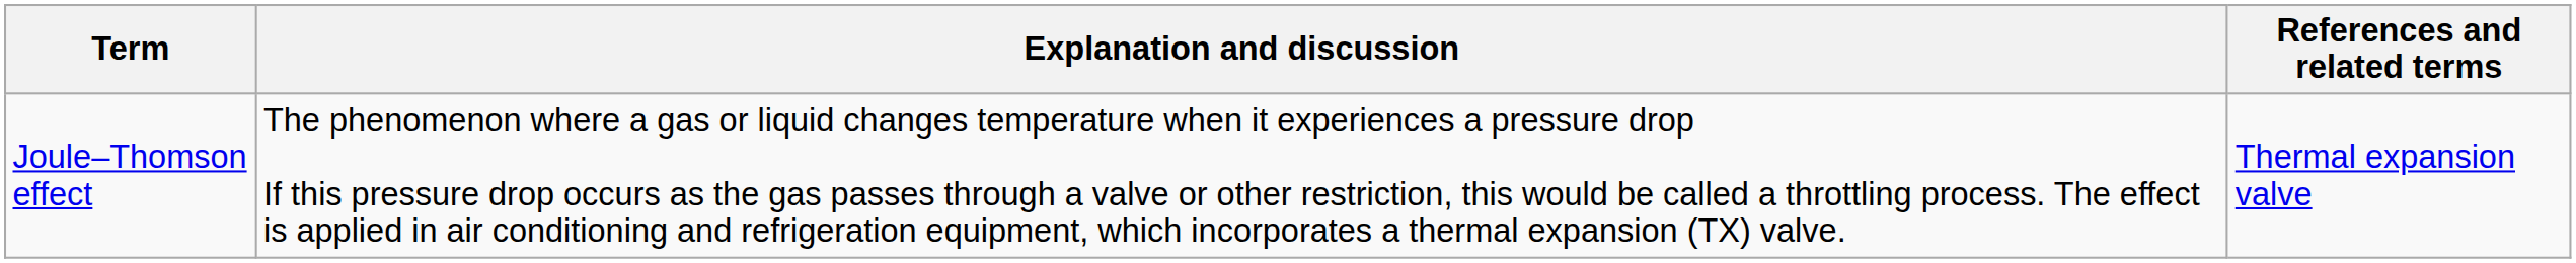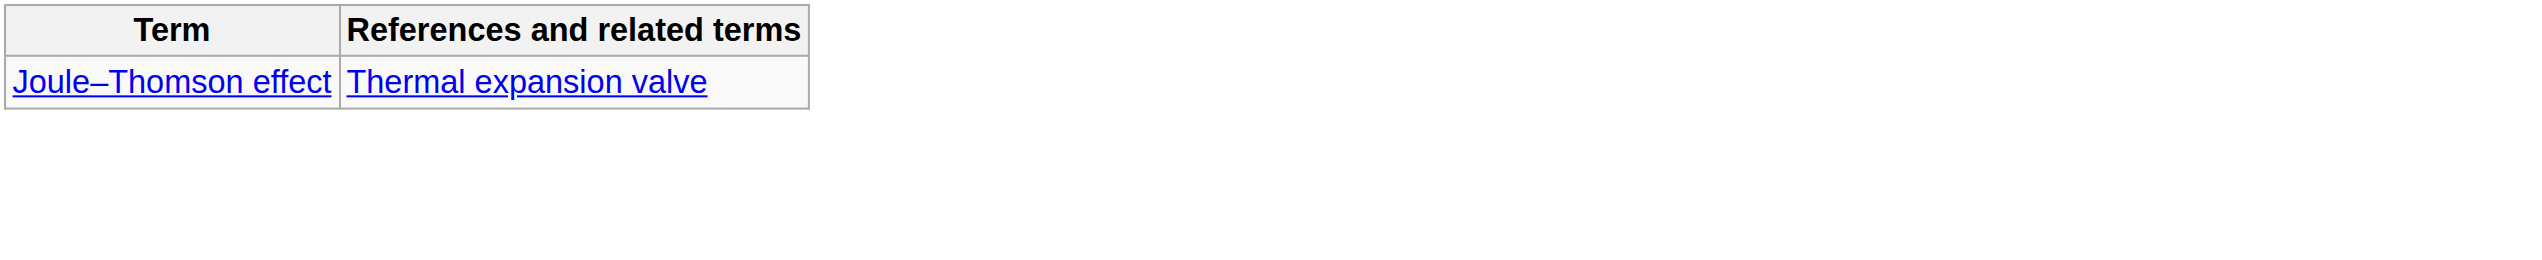- column: Explanation and discussion | The phenomenon where a gas or liquid changes temperature when it experiences a pressure drop If this pressure drop occurs as the gas passes through a valve or other restriction, this would be called a throttling process. The effect is applied in air conditioning and refrigeration equipment, which incorporates a thermal expansion (TX) valve.
